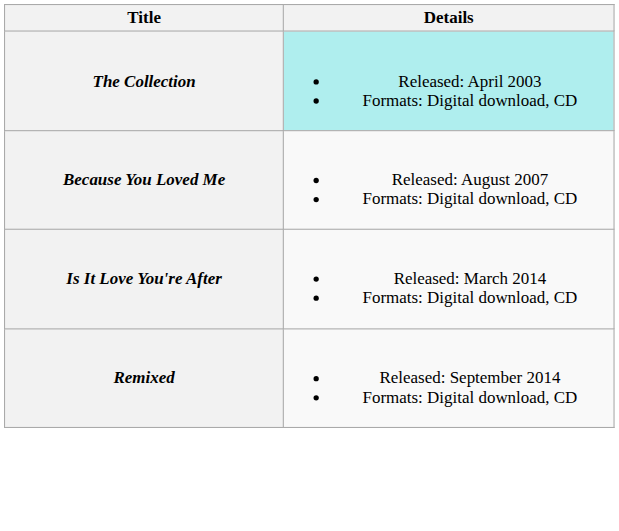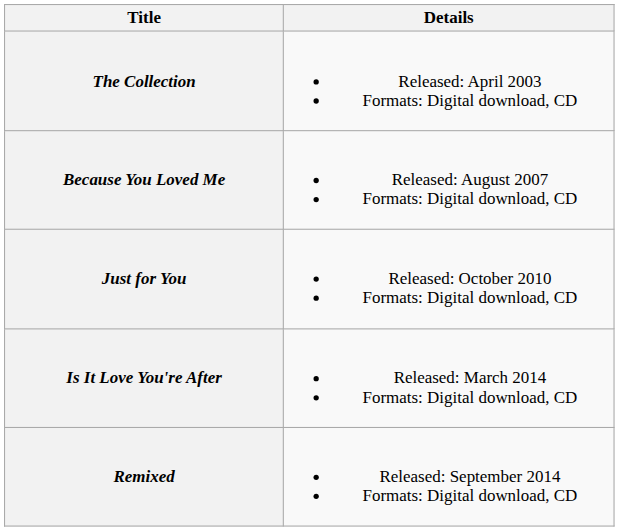The Collection | Details: paleturquoise background -> no background
+ row: Just for You | Released: October 2010 Formats: Digital download, CD
